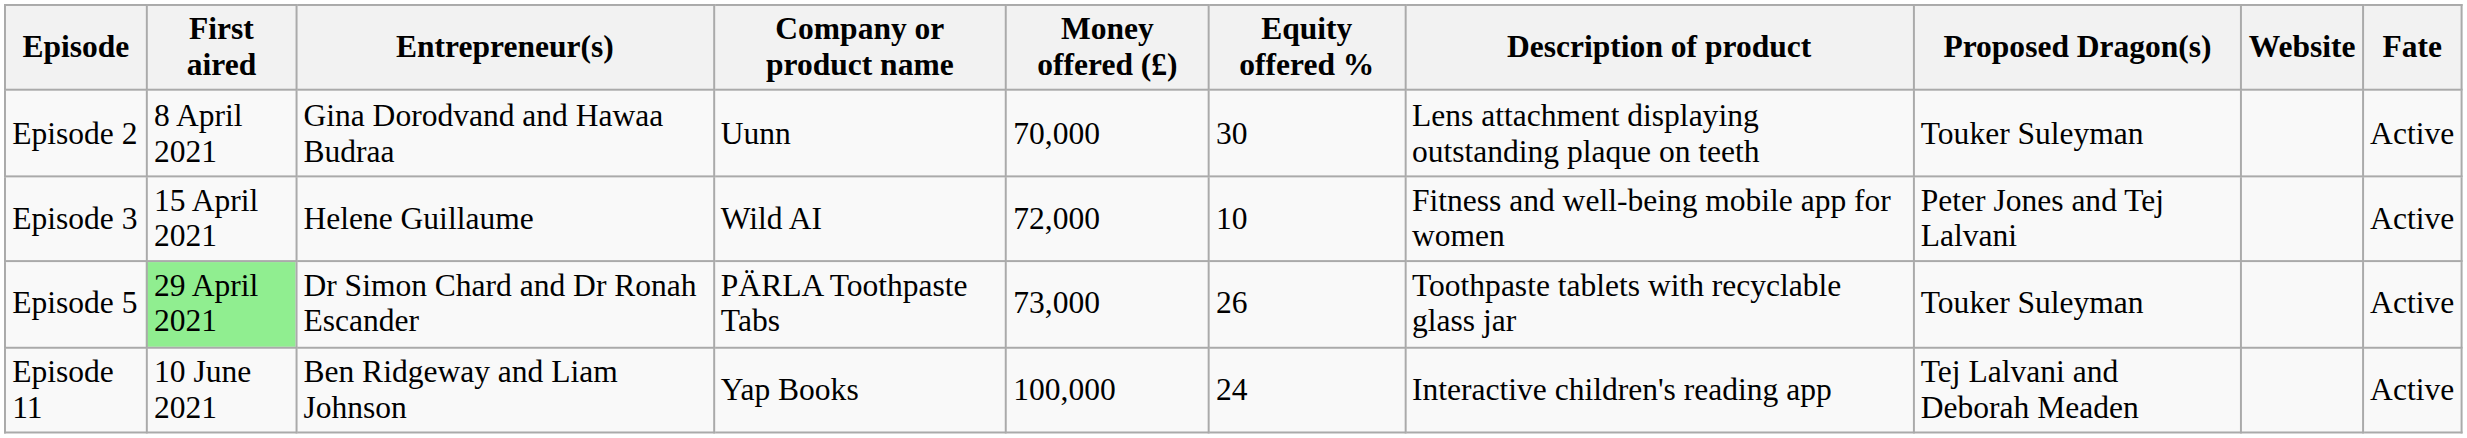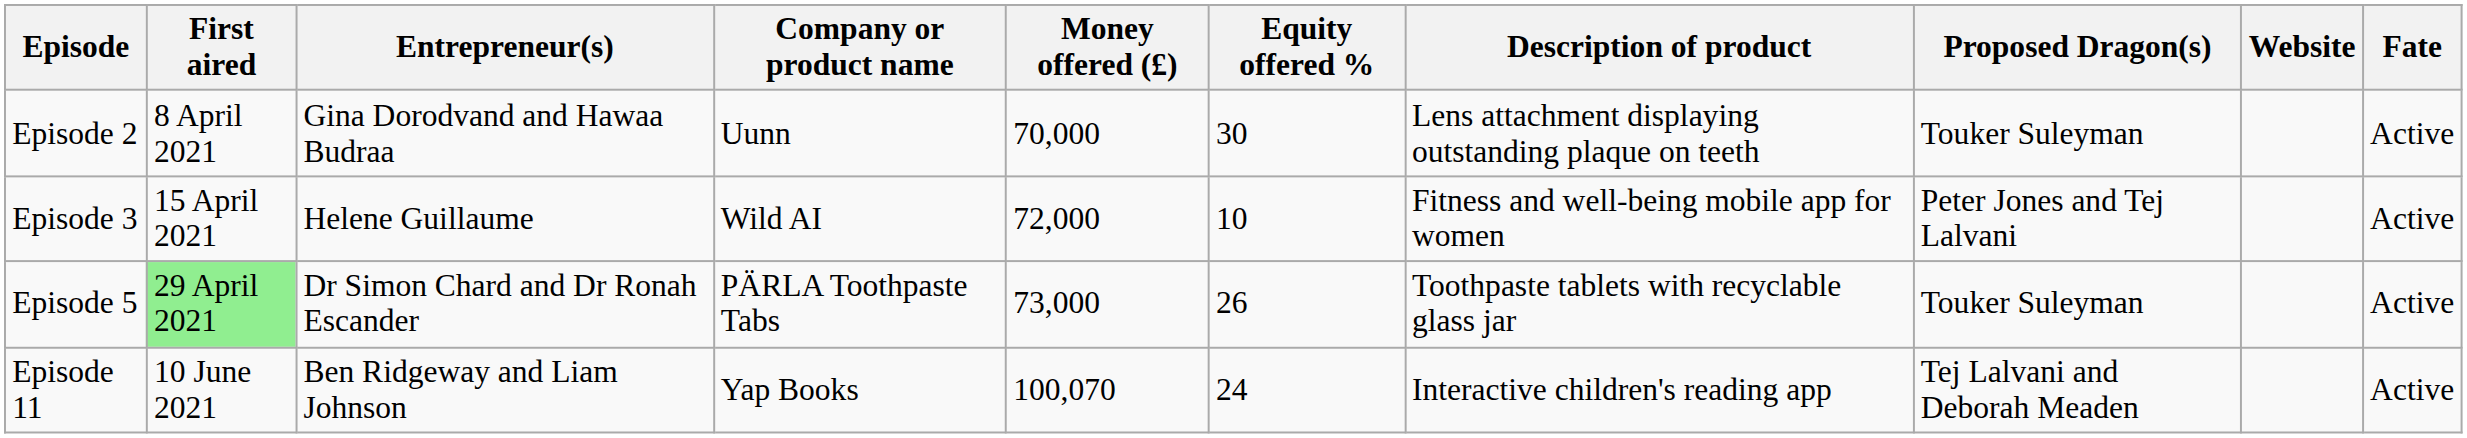Episode 11 | Money offered (£): 100,000 -> 100,070
